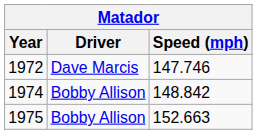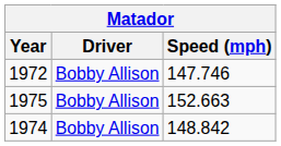1972 | Driver: Dave Marcis -> Bobby Allison
rows swapped: 1974 <-> 1975
